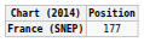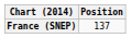France (SNEP) | Position: 177 -> 137
